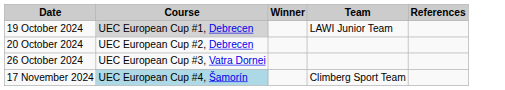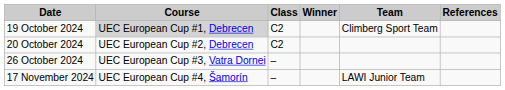+ column: Class | C2 | C2 | – | –
19 October 2024 | Team: LAWI Junior Team -> Climberg Sport Team
17 November 2024 | Course: lightblue background -> no background
17 November 2024 | Team: Climberg Sport Team -> LAWI Junior Team
